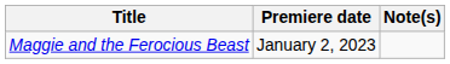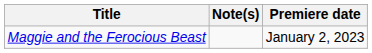columns swapped: Premiere date <-> Note(s)
